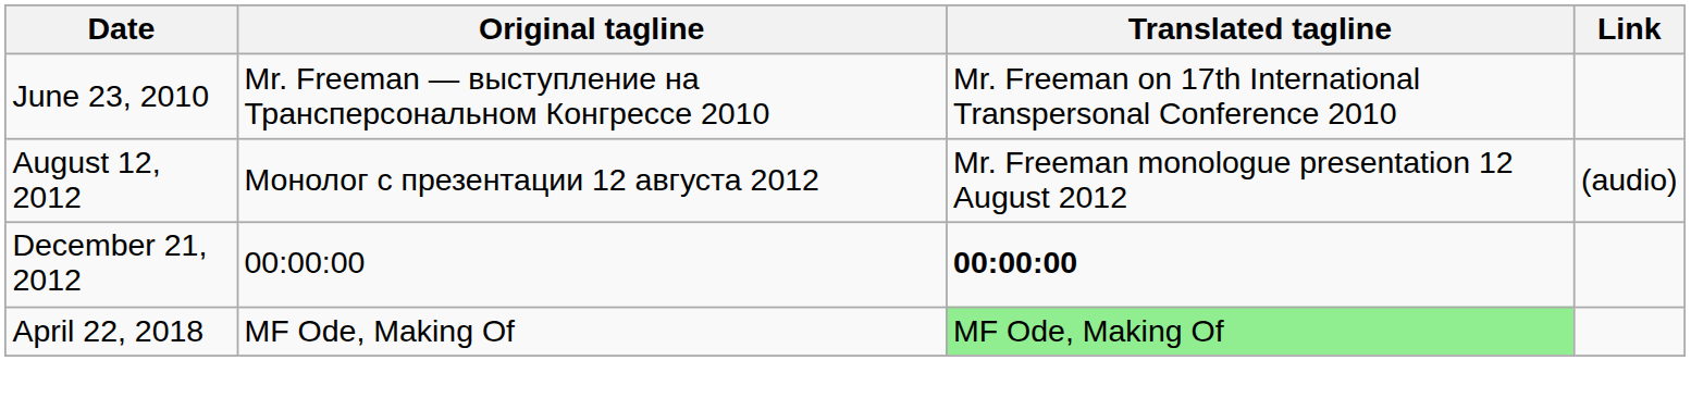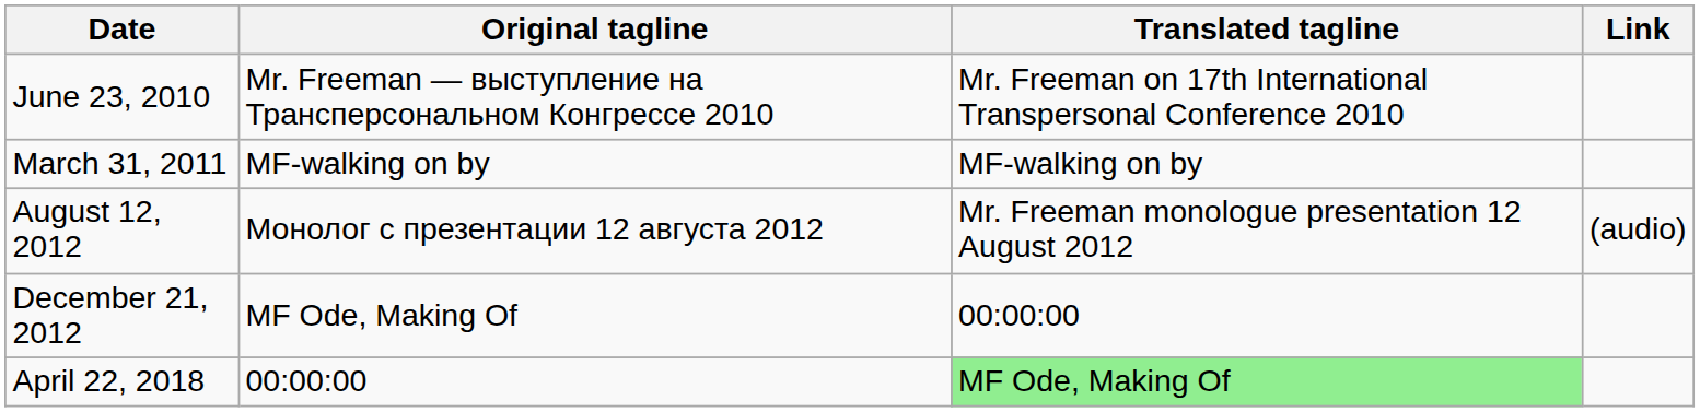+ row: March 31, 2011 | MF-walking on by | MF-walking on by
December 21, 2012 | Original tagline: 00:00:00 -> MF Ode, Making Of
December 21, 2012 | Translated tagline: bold -> normal
April 22, 2018 | Original tagline: MF Ode, Making Of -> 00:00:00
